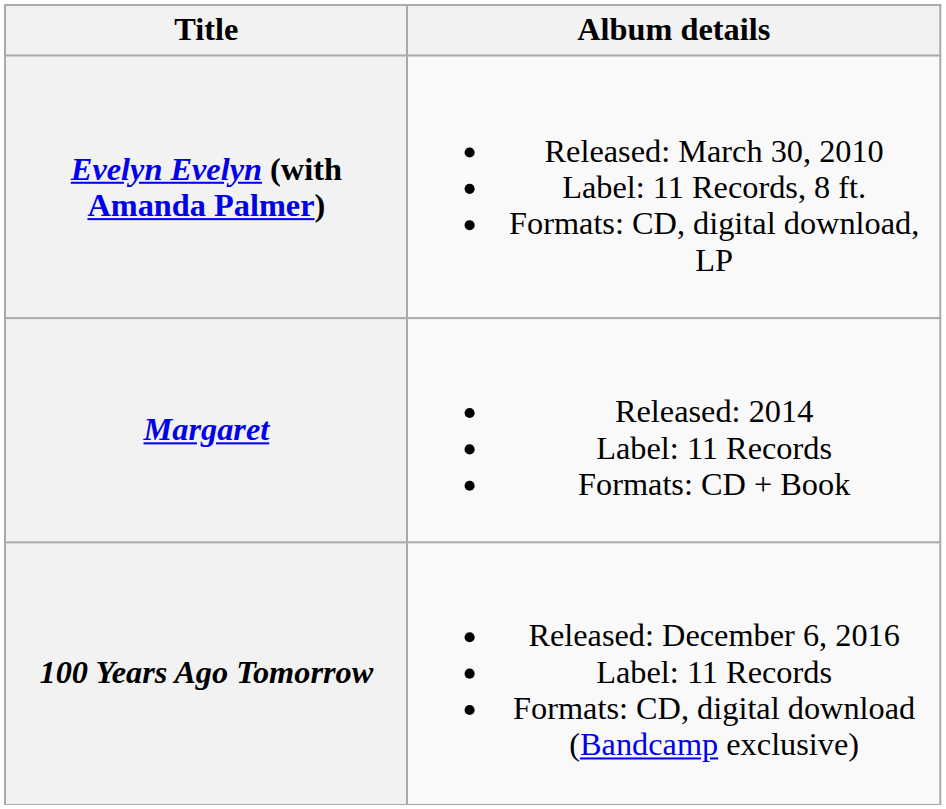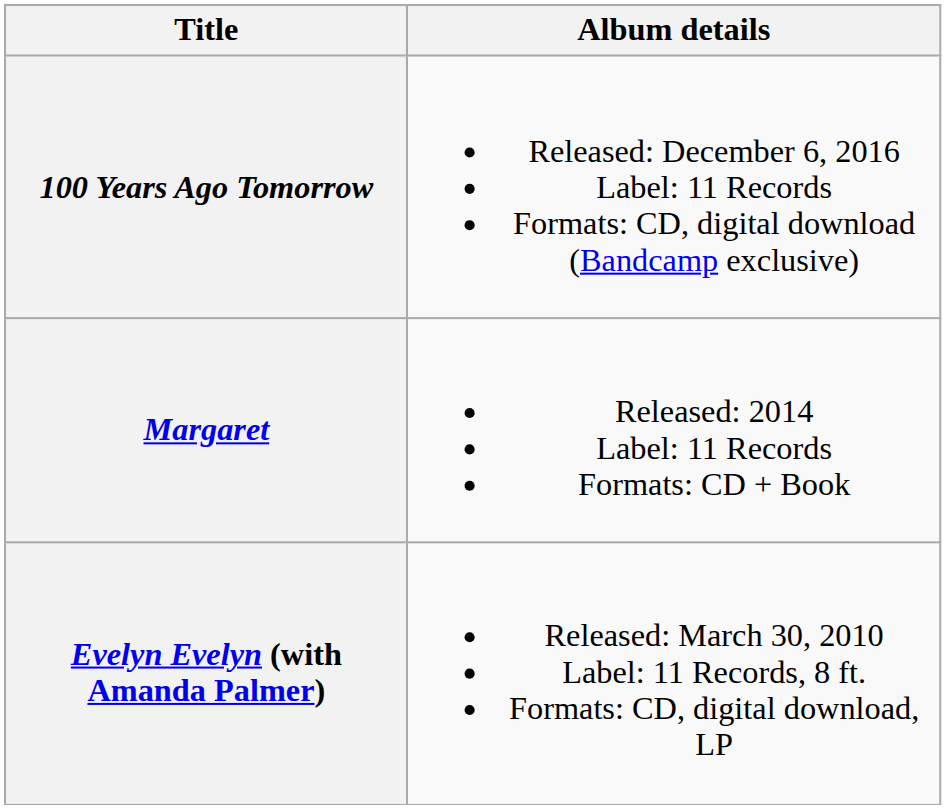rows swapped: Evelyn Evelyn (with Amanda Palmer) <-> 100 Years Ago Tomorrow
